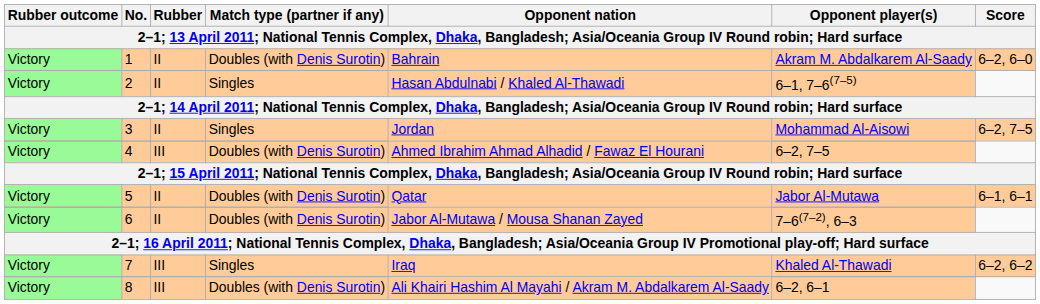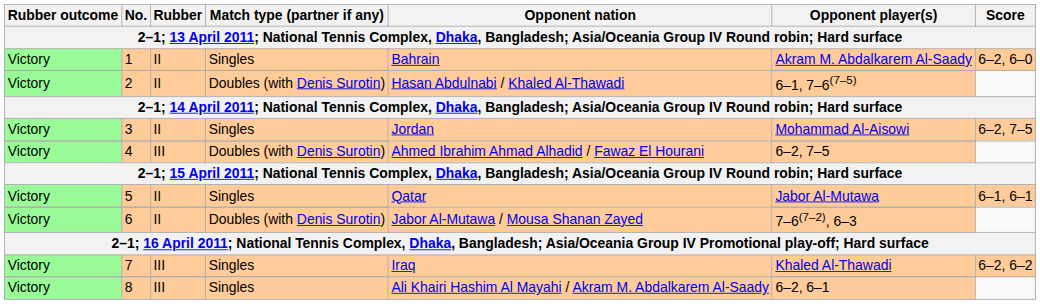1 | Match type (partner if any): Doubles (with Denis Surotin) -> Singles
2 | Match type (partner if any): Singles -> Doubles (with Denis Surotin)
5 | Match type (partner if any): Doubles (with Denis Surotin) -> Singles
8 | Match type (partner if any): Doubles (with Denis Surotin) -> Singles
